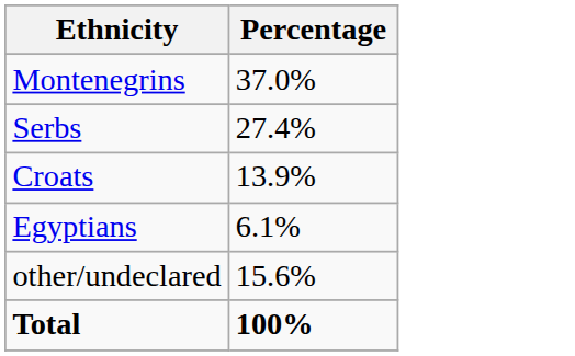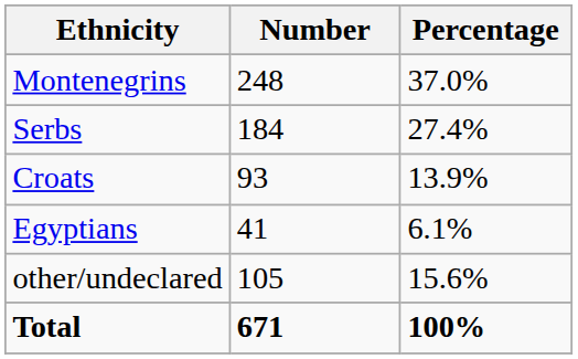+ column: Number | 248 | 184 | 93 | 41 | 105 | 671
